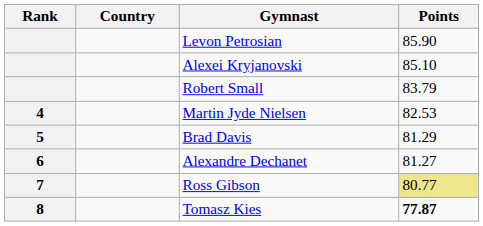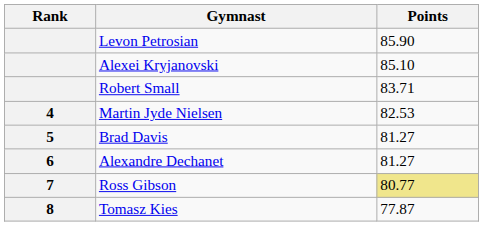- column: Country
Robert Small | Points: 83.79 -> 83.71
Brad Davis | Points: 81.29 -> 81.27
Tomasz Kies | Points: bold -> normal
